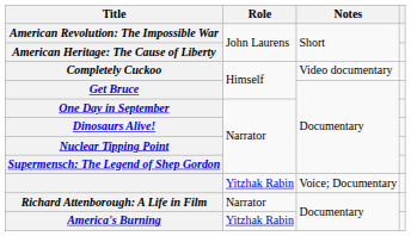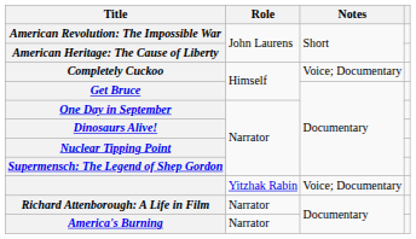Completely Cuckoo | Notes: Video documentary -> Voice; Documentary
America's Burning | Role: Yitzhak Rabin -> Narrator
